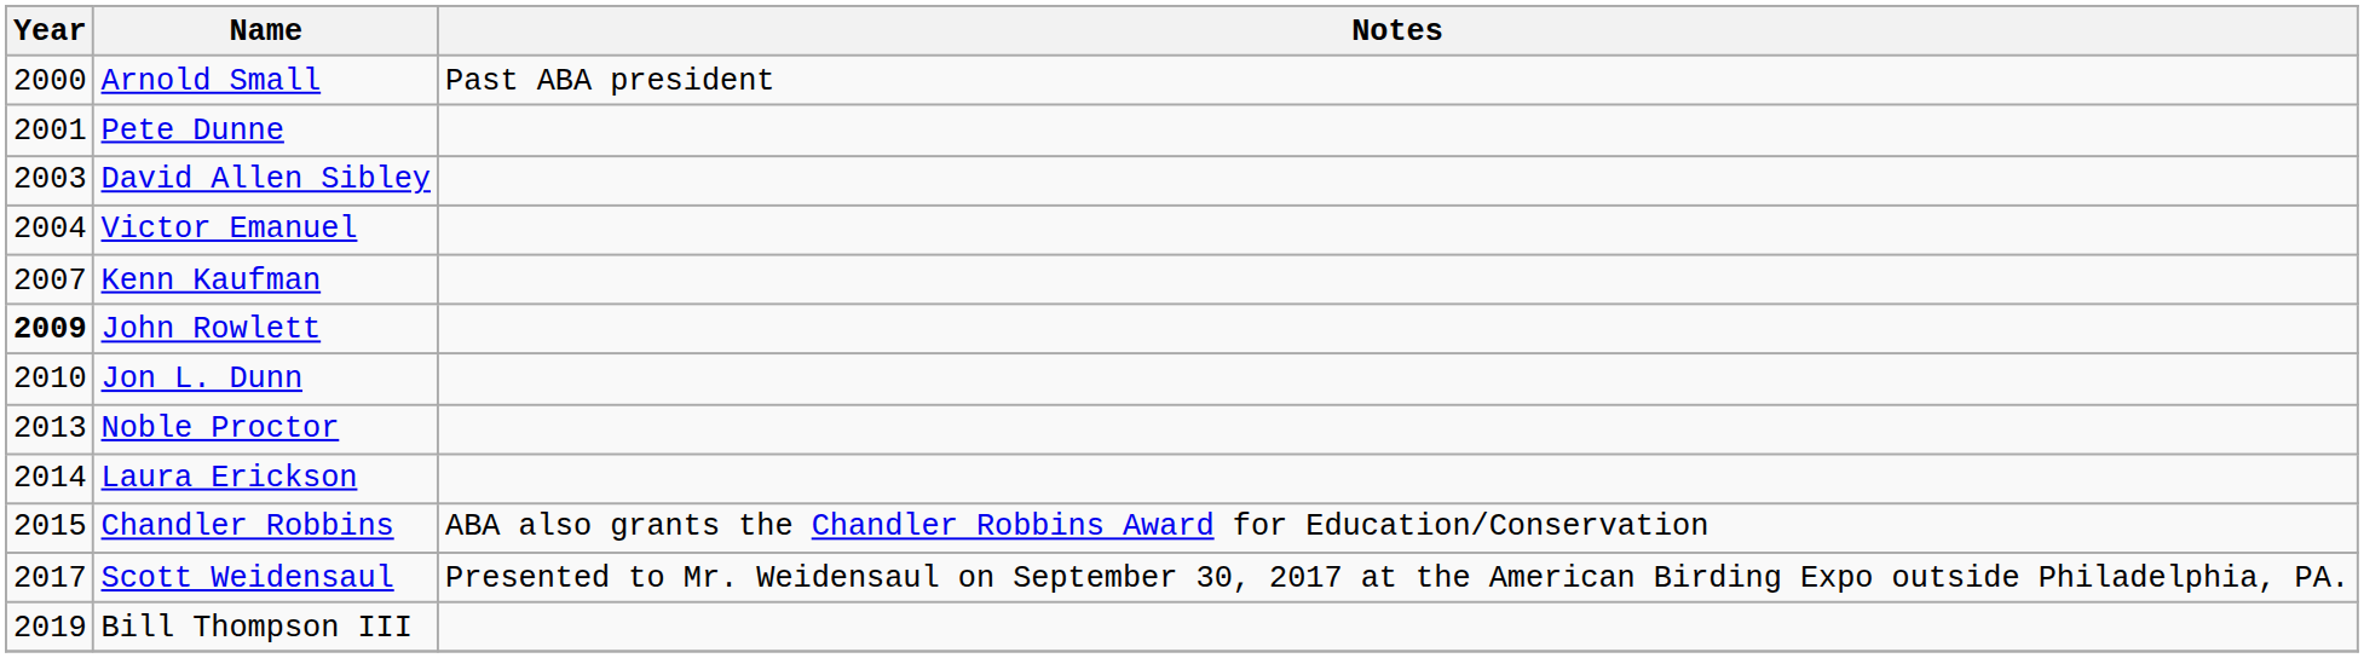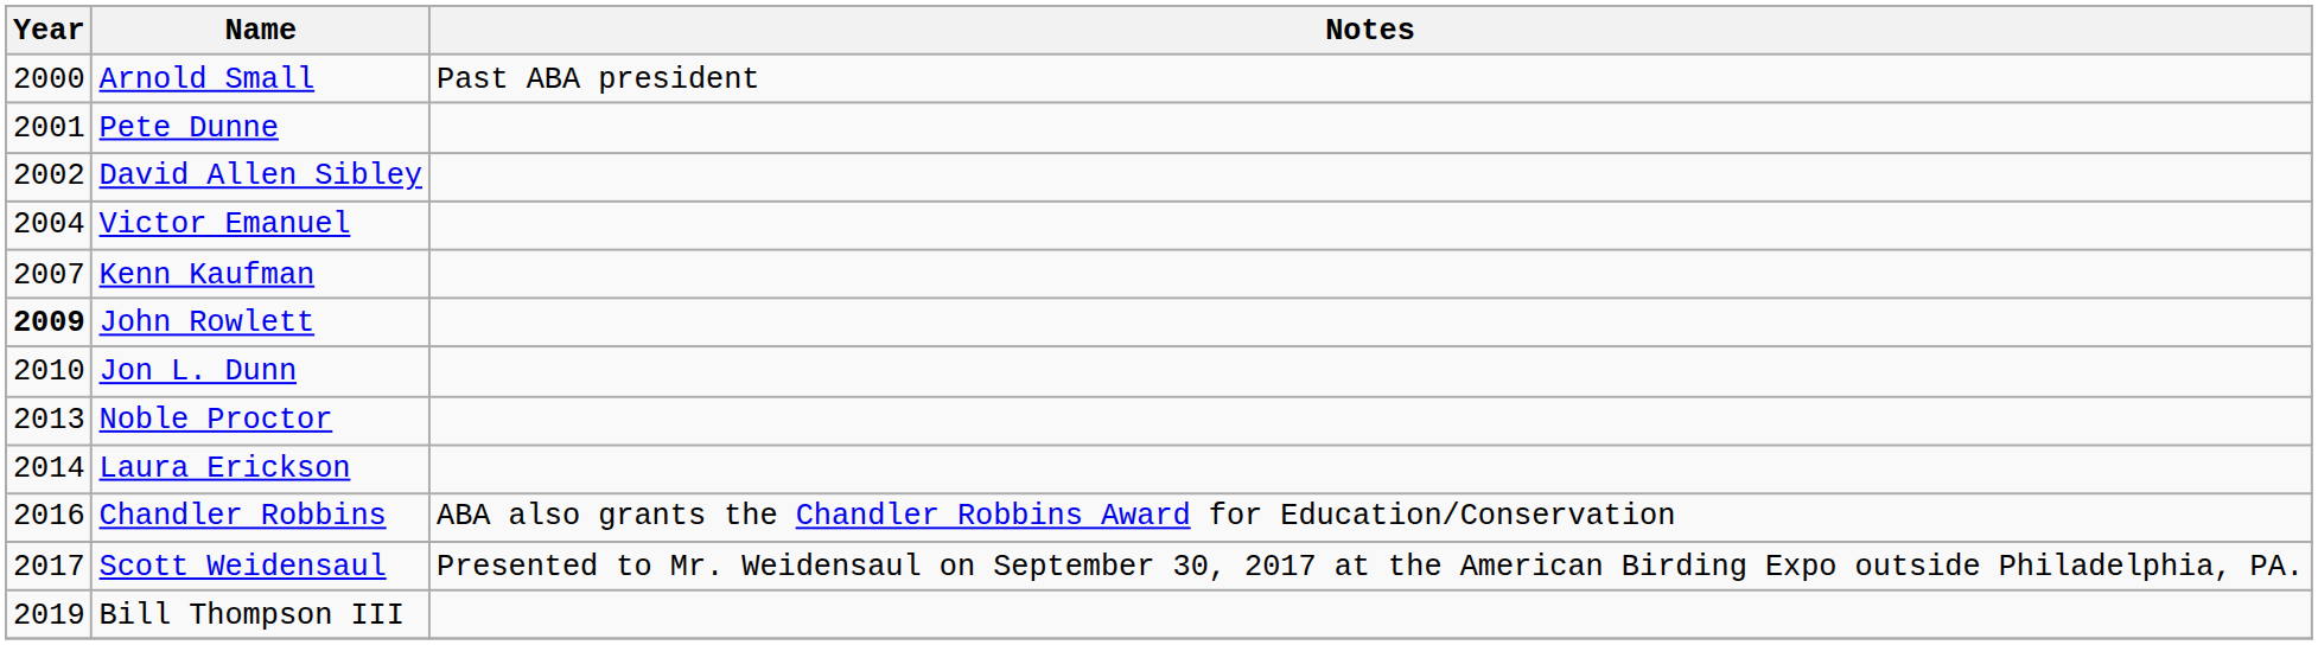David Allen Sibley | Year: 2003 -> 2002
Chandler Robbins | Year: 2015 -> 2016
